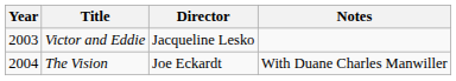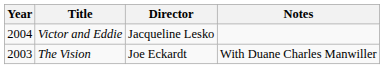Victor and Eddie | Year: 2003 -> 2004
The Vision | Year: 2004 -> 2003
